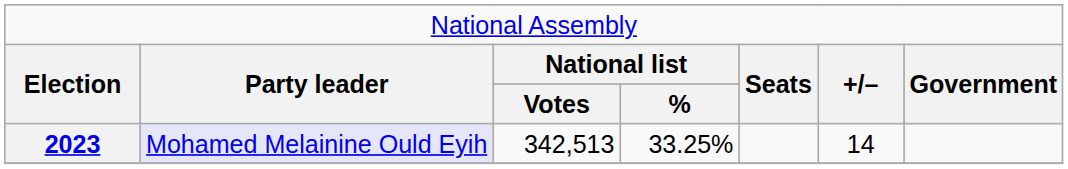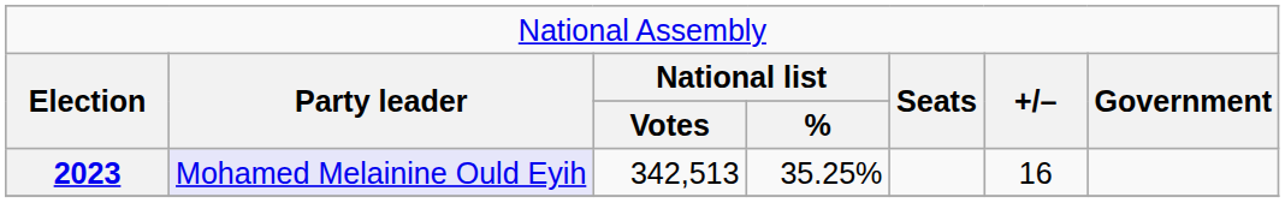2023 | column 4: 33.25% -> 35.25%
2023 | column 6: 14 -> 16
